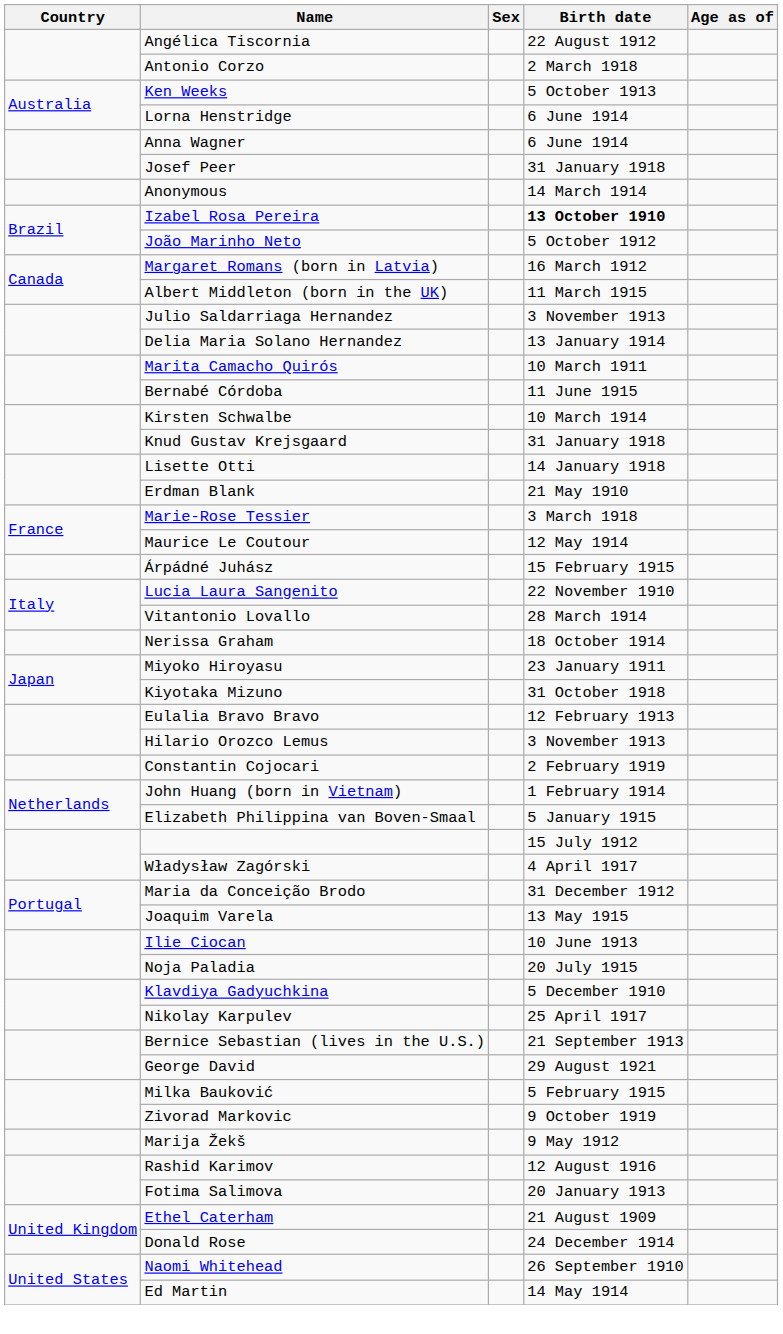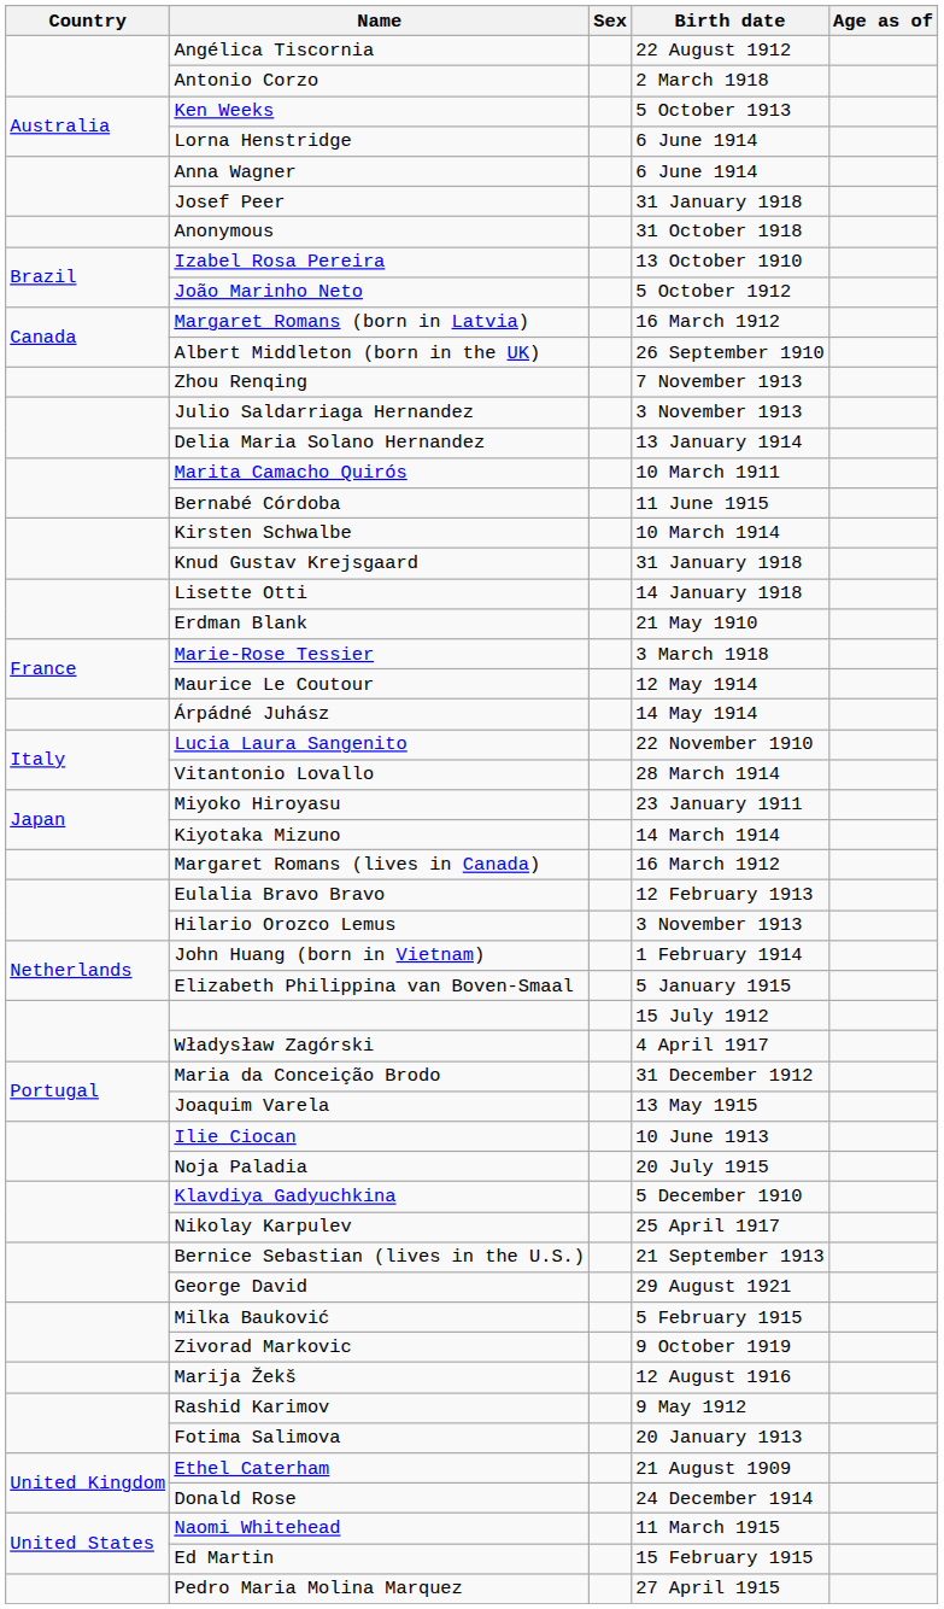Anonymous | Birth date: 14 March 1914 -> 31 October 1918
Izabel Rosa Pereira | Birth date: bold -> normal
Albert Middleton (born in the UK) | Birth date: 11 March 1915 -> 26 September 1910
+ row: Zhou Renqing | 7 November 1913
Árpádné Juhász | Birth date: 15 February 1915 -> 14 May 1914
- row: Nerissa Graham | 18 October 1914
Kiyotaka Mizuno | Birth date: 31 October 1918 -> 14 March 1914
+ row: Margaret Romans (lives in Canada) | 16 March 1912
- row: Constantin Cojocari | 2 February 1919
Marija Žekš | Birth date: 9 May 1912 -> 12 August 1916
Rashid Karimov | Birth date: 12 August 1916 -> 9 May 1912
Naomi Whitehead | Birth date: 26 September 1910 -> 11 March 1915
Ed Martin | Birth date: 14 May 1914 -> 15 February 1915
+ row: Pedro Maria Molina Marquez | 27 April 1915
